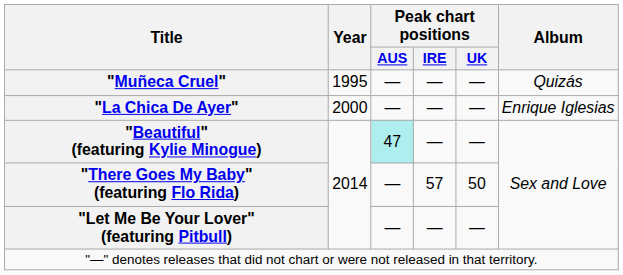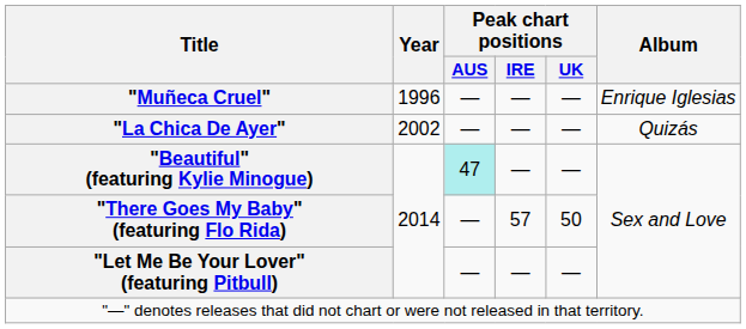"Muñeca Cruel" | Year: 1995 -> 1996
"Muñeca Cruel" | Album: Quizás -> Enrique Iglesias
"La Chica De Ayer" | Year: 2000 -> 2002
"La Chica De Ayer" | Album: Enrique Iglesias -> Quizás
